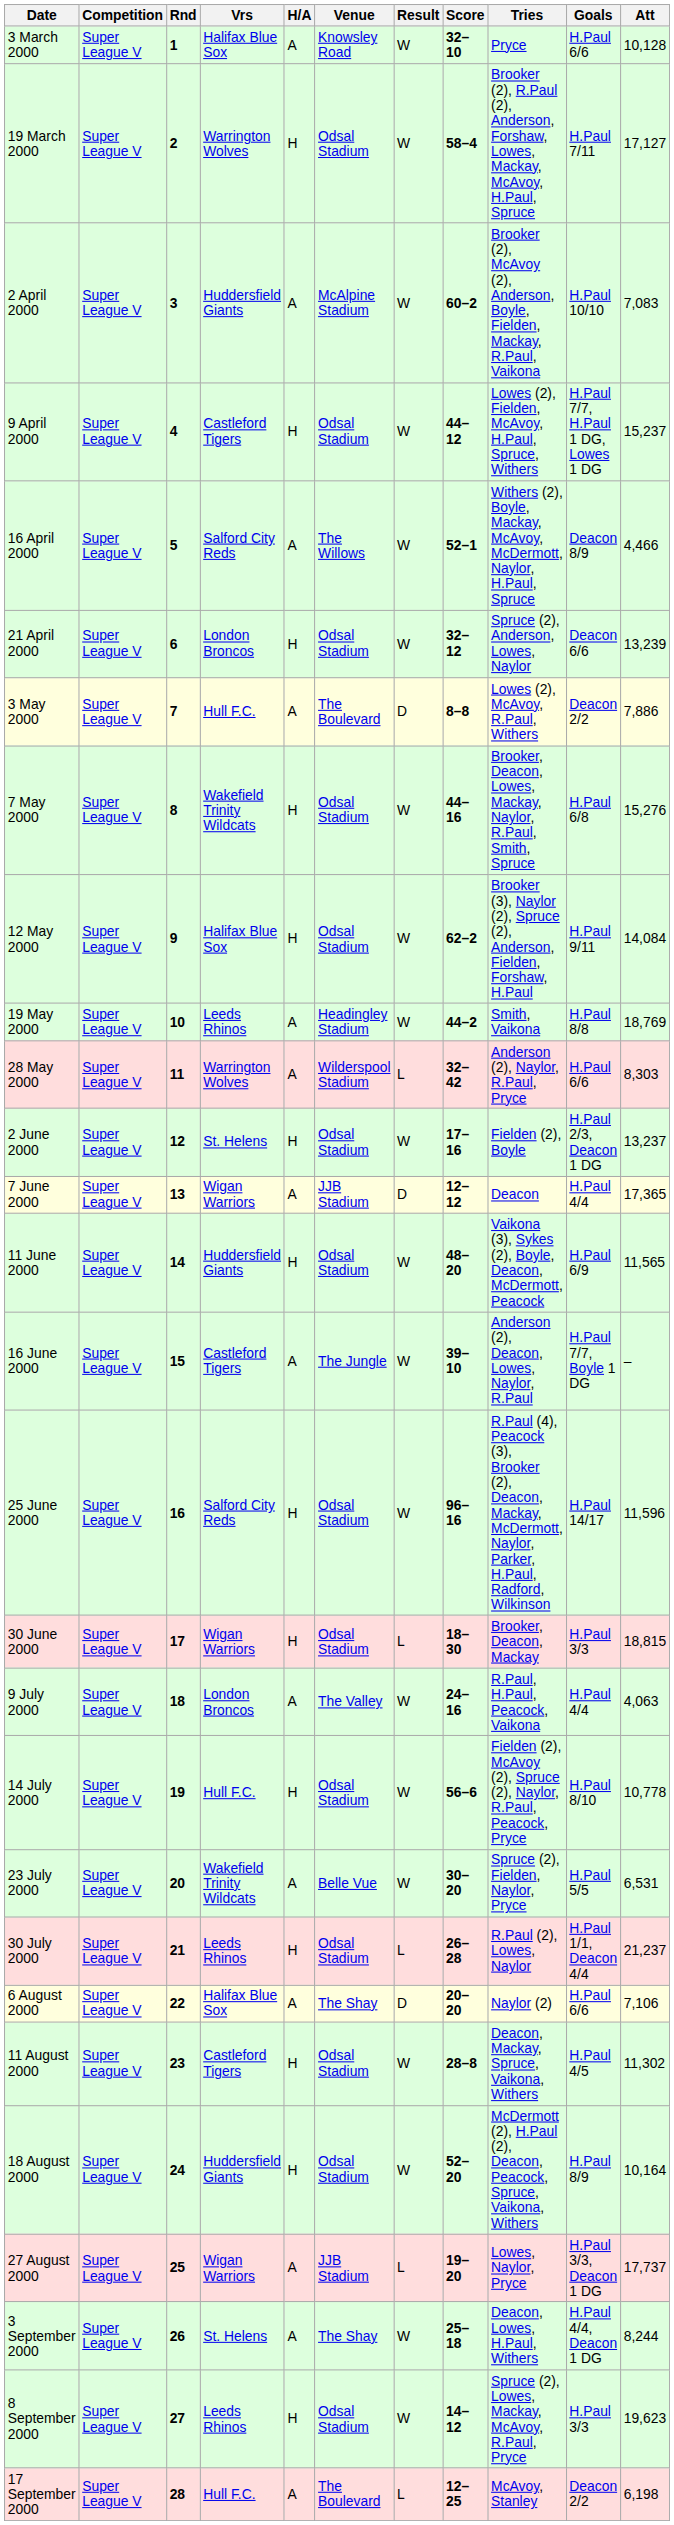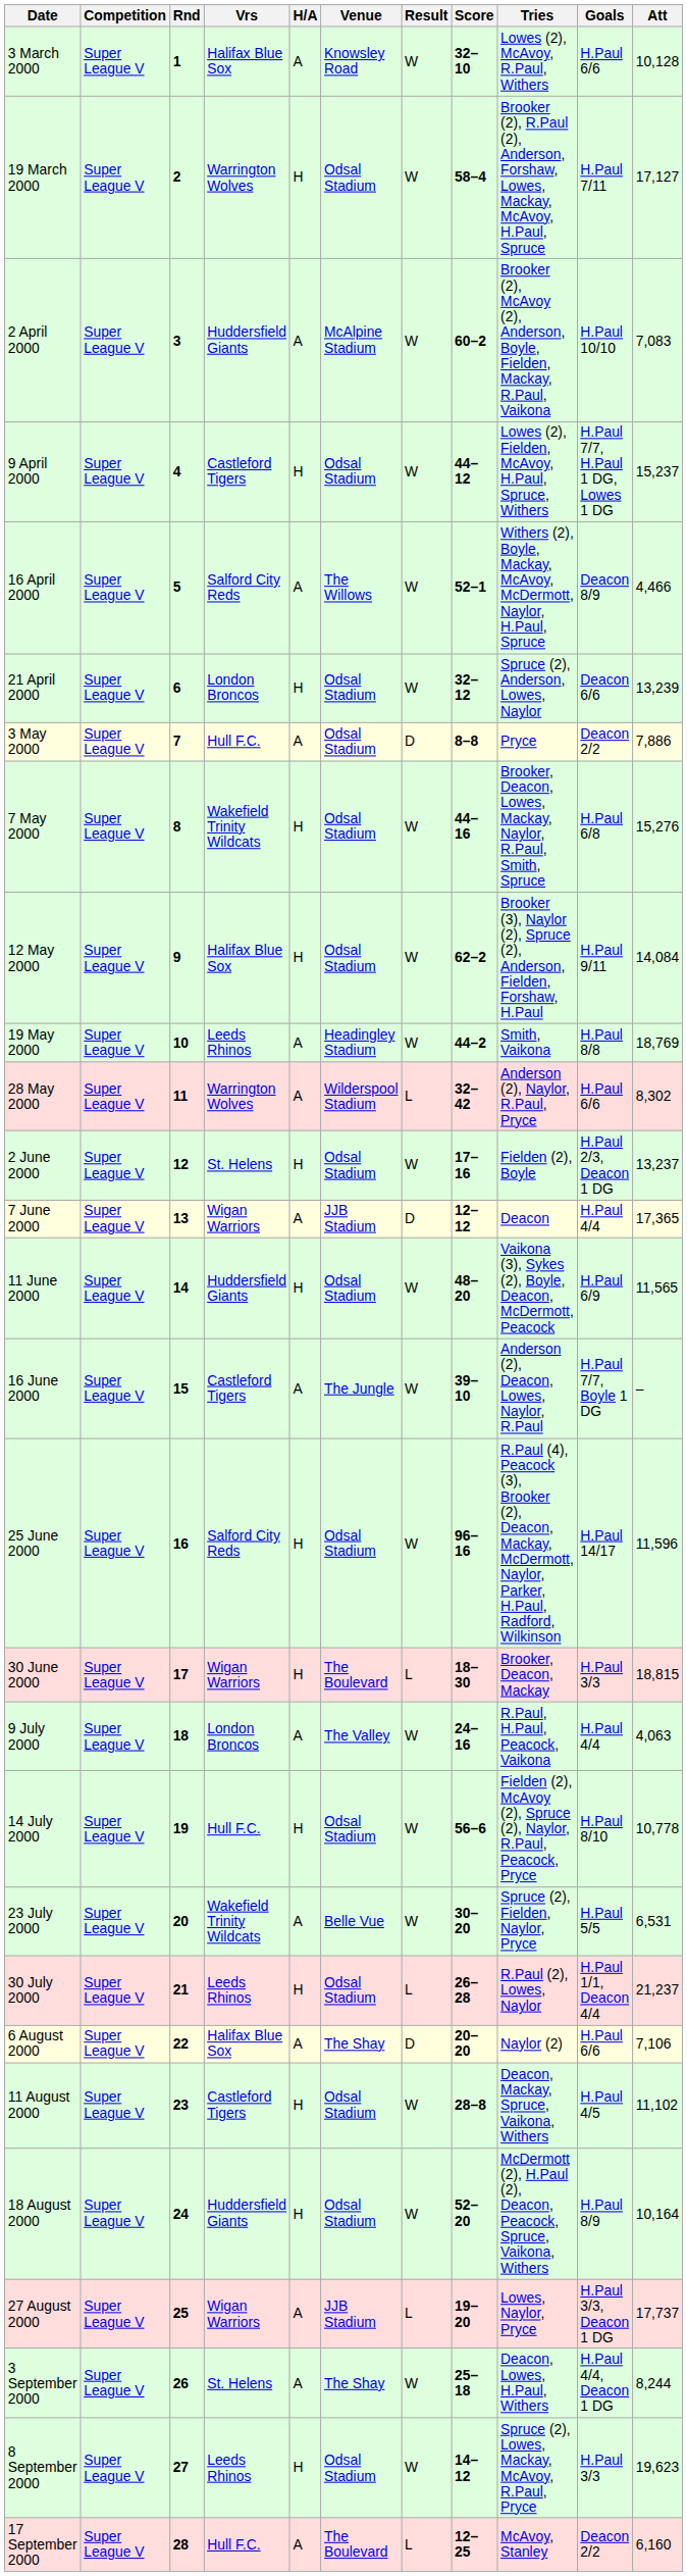3 March 2000 | Tries: Pryce -> Lowes (2), McAvoy, R.Paul, Withers
3 May 2000 | Venue: The Boulevard -> Odsal Stadium
3 May 2000 | Tries: Lowes (2), McAvoy, R.Paul, Withers -> Pryce
28 May 2000 | Att: 8,303 -> 8,302
30 June 2000 | Venue: Odsal Stadium -> The Boulevard
11 August 2000 | Att: 11,302 -> 11,102
17 September 2000 | Att: 6,198 -> 6,160
